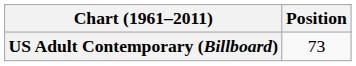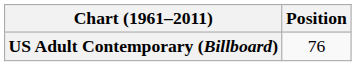US Adult Contemporary (Billboard) | Position: 73 -> 76
